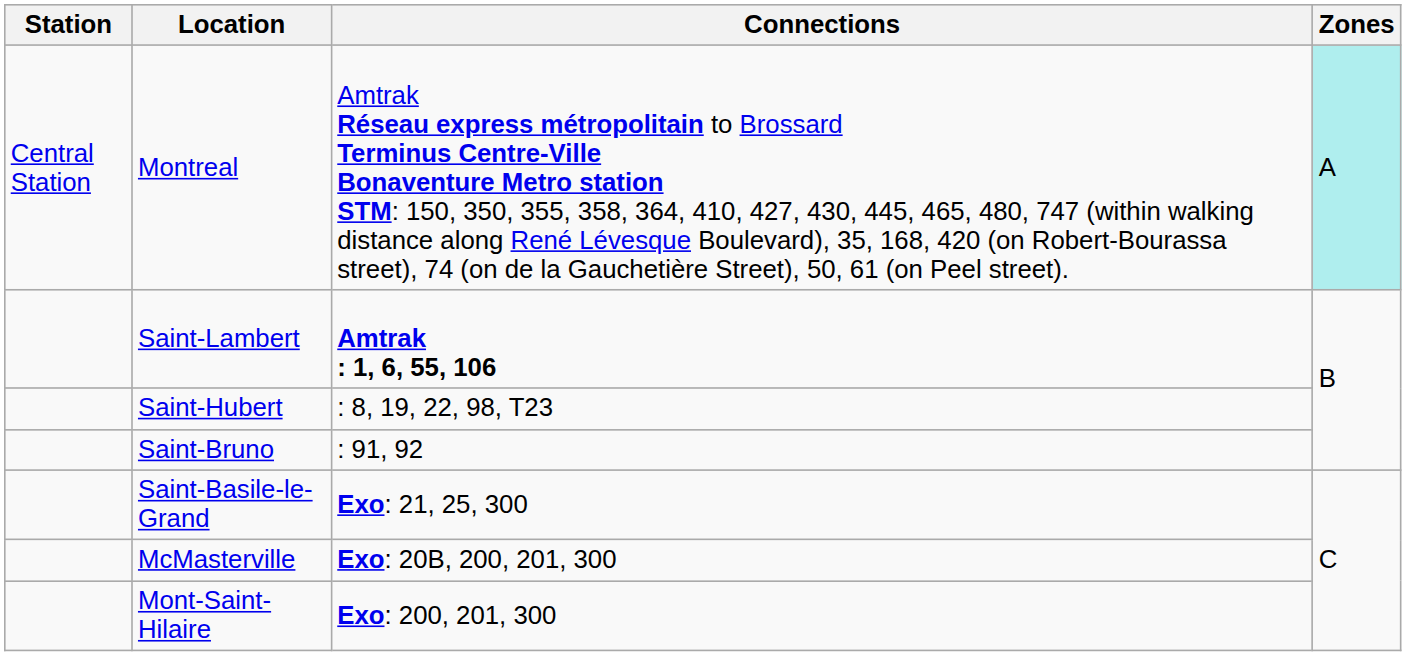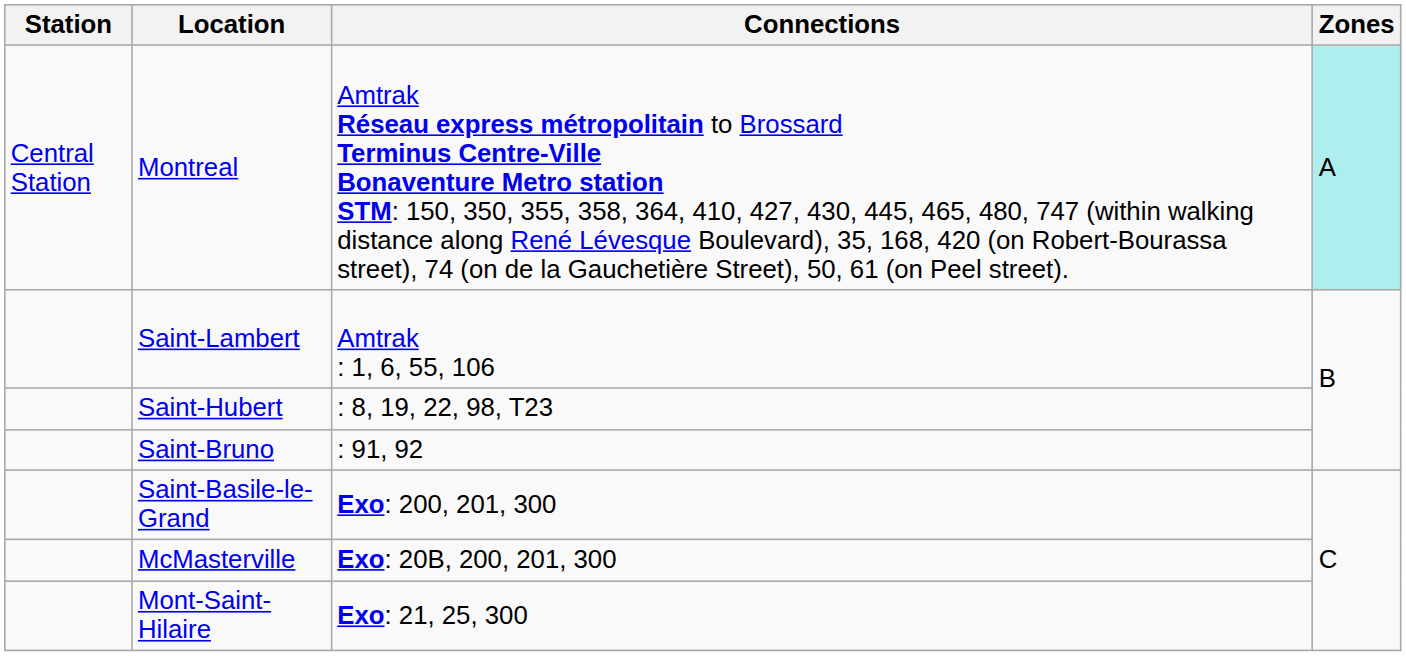Saint-Lambert | Connections: bold -> normal
Saint-Basile-le-Grand | Connections: Exo: 21, 25, 300 -> Exo: 200, 201, 300
Mont-Saint-Hilaire | Connections: Exo: 200, 201, 300 -> Exo: 21, 25, 300
